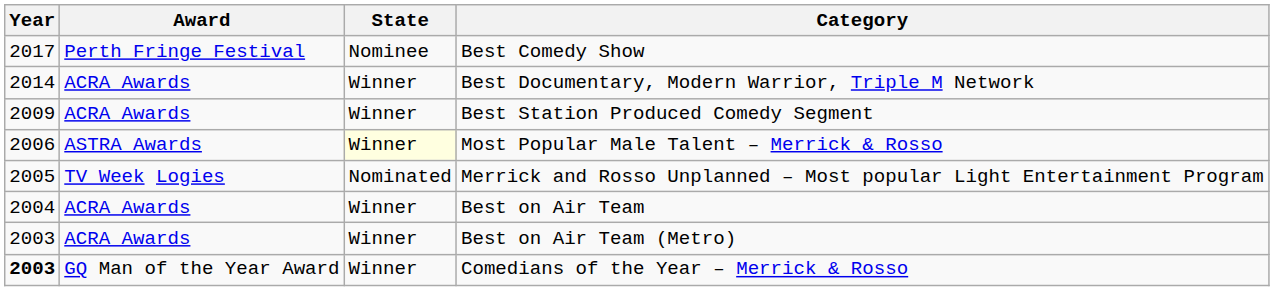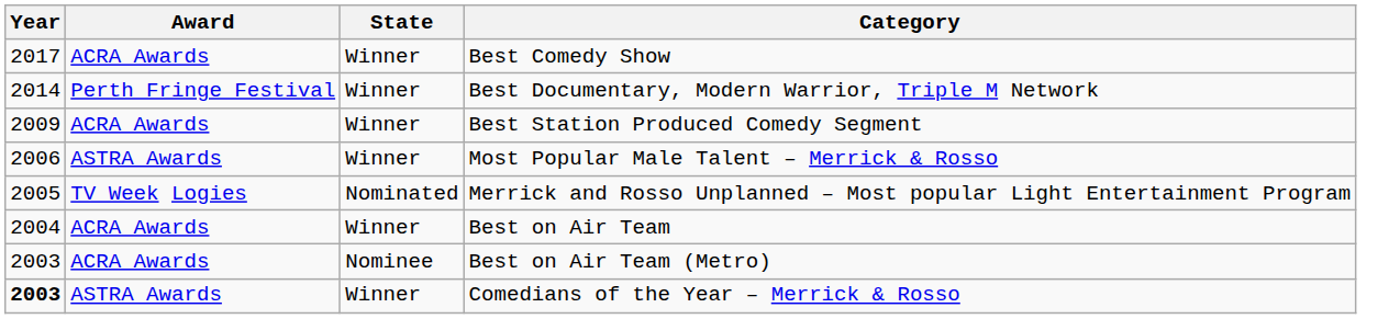Best Comedy Show | Award: Perth Fringe Festival -> ACRA Awards
Best Comedy Show | State: Nominee -> Winner
Best Documentary, Modern Warrior, Triple M Network | Award: ACRA Awards -> Perth Fringe Festival
Most Popular Male Talent – Merrick & Rosso | State: lightyellow background -> no background
Best on Air Team (Metro) | State: Winner -> Nominee
Comedians of the Year – Merrick & Rosso | Award: GQ Man of the Year Award -> ASTRA Awards
